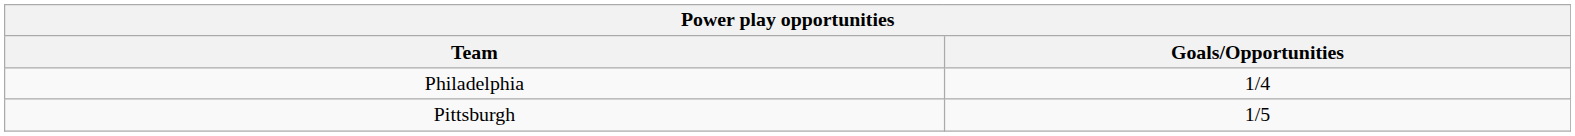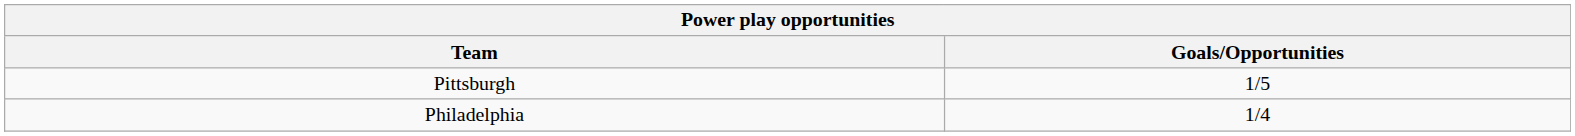rows swapped: Philadelphia <-> Pittsburgh
